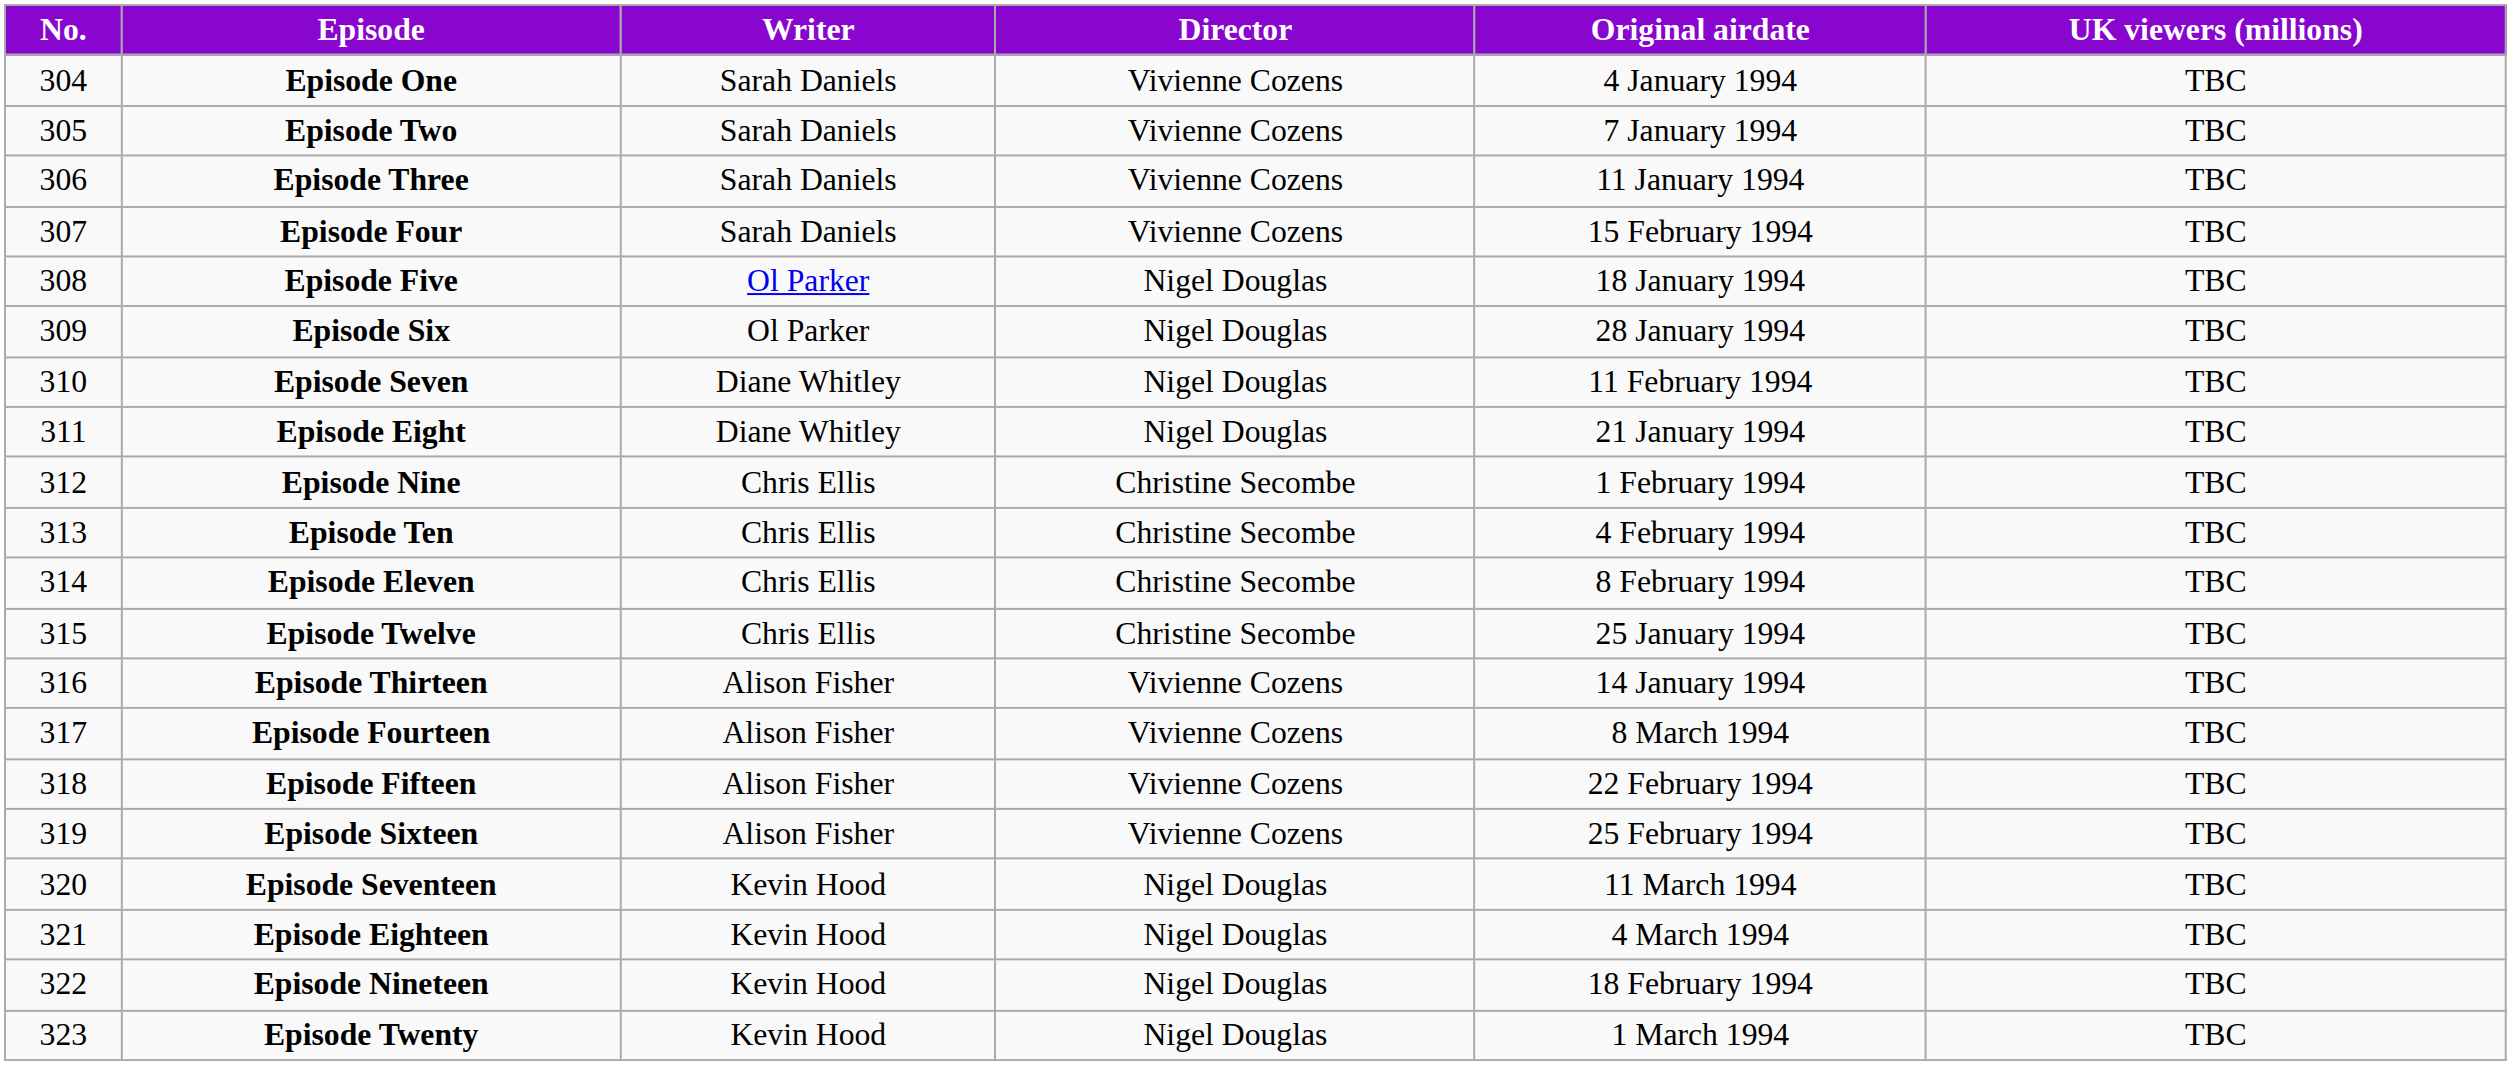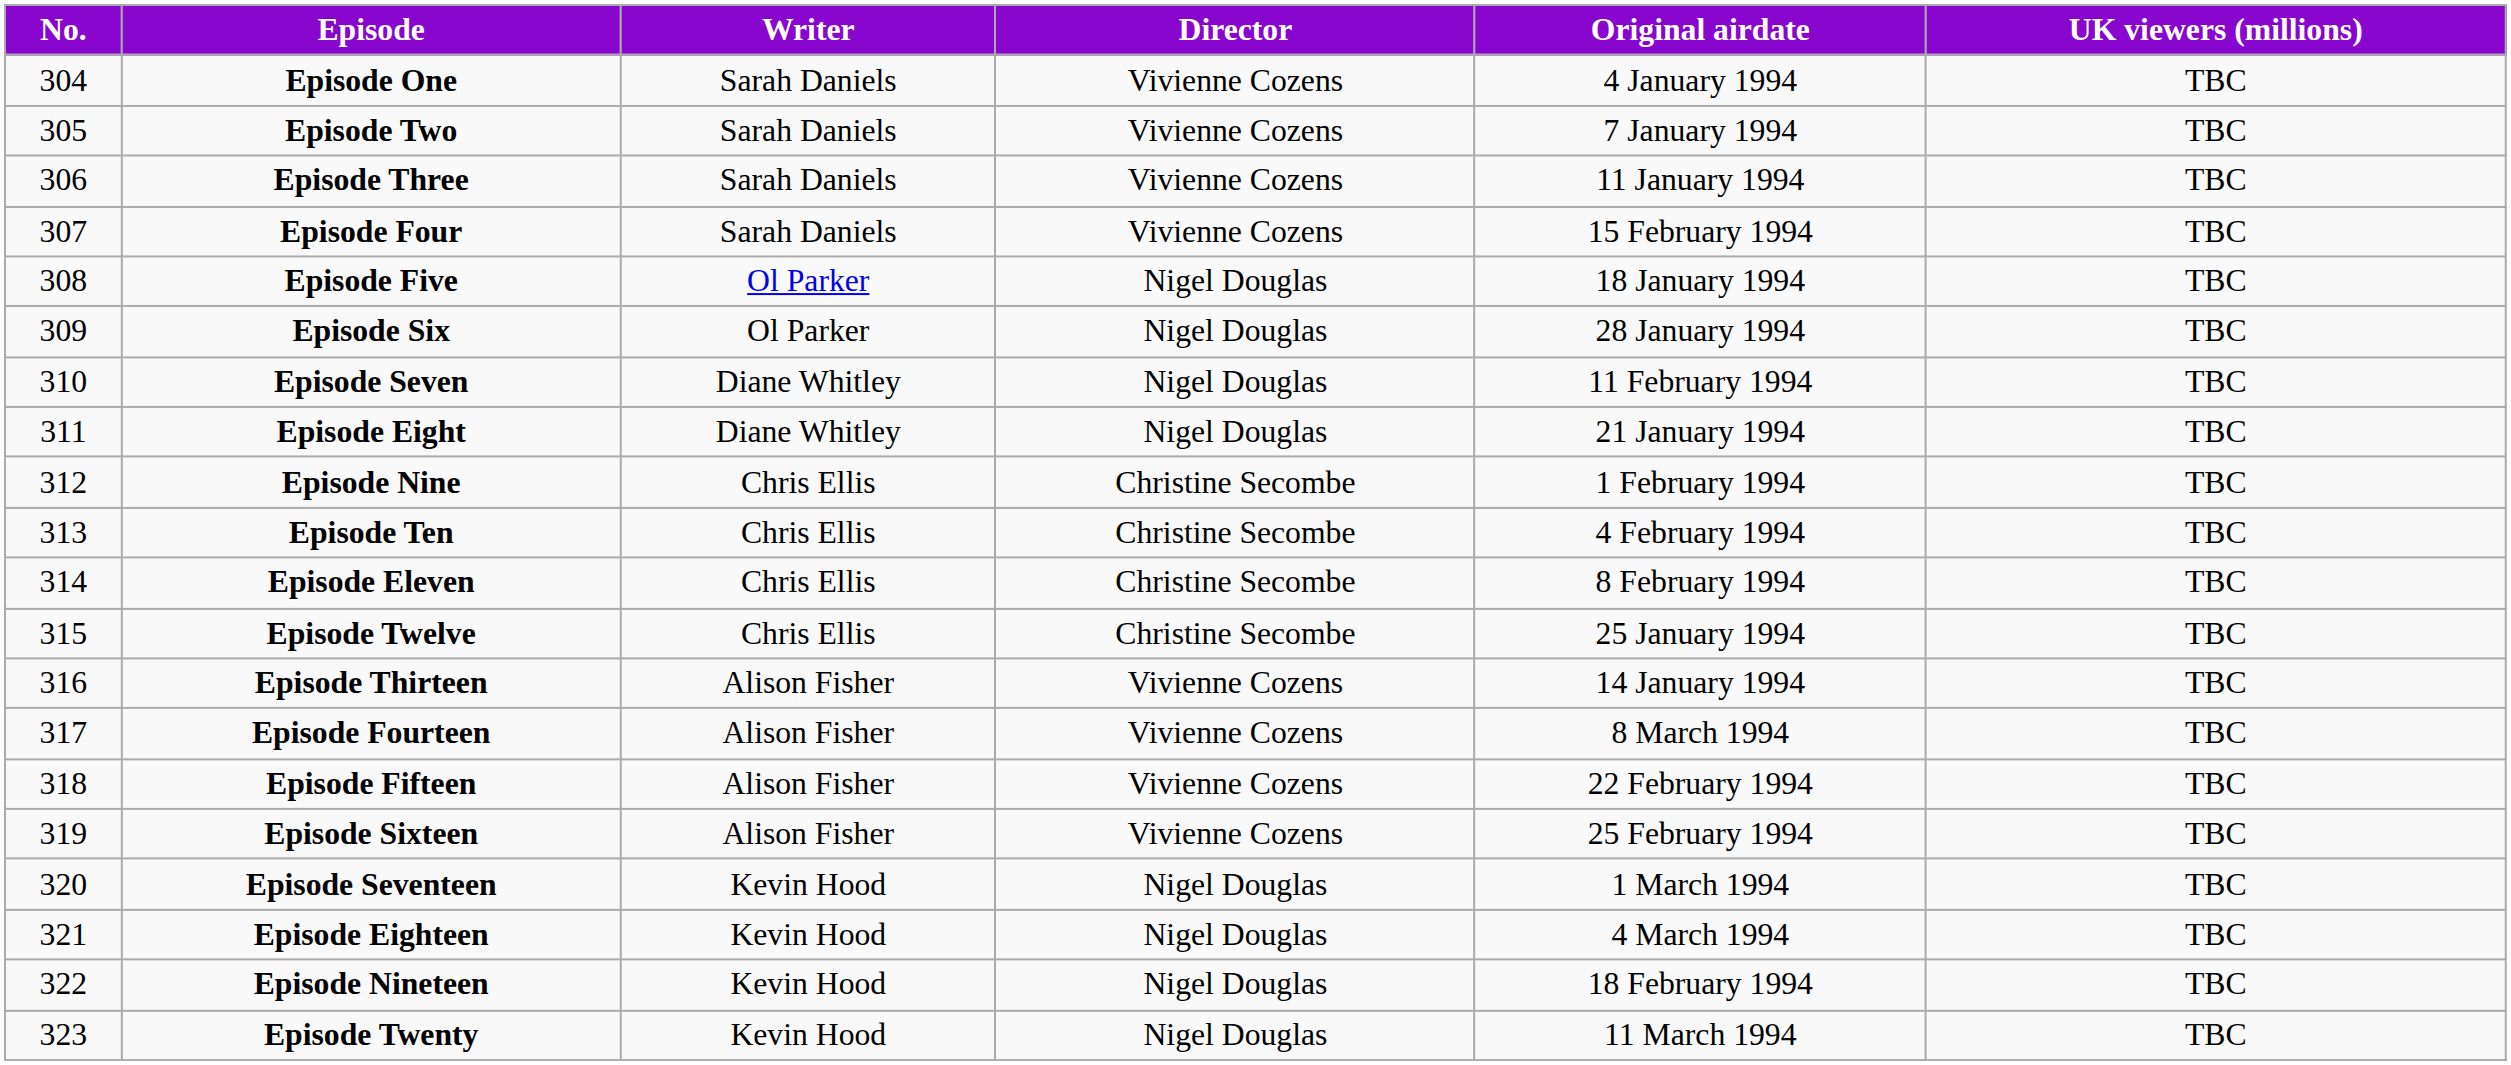Episode Seventeen | Original airdate: 11 March 1994 -> 1 March 1994
Episode Twenty | Original airdate: 1 March 1994 -> 11 March 1994
